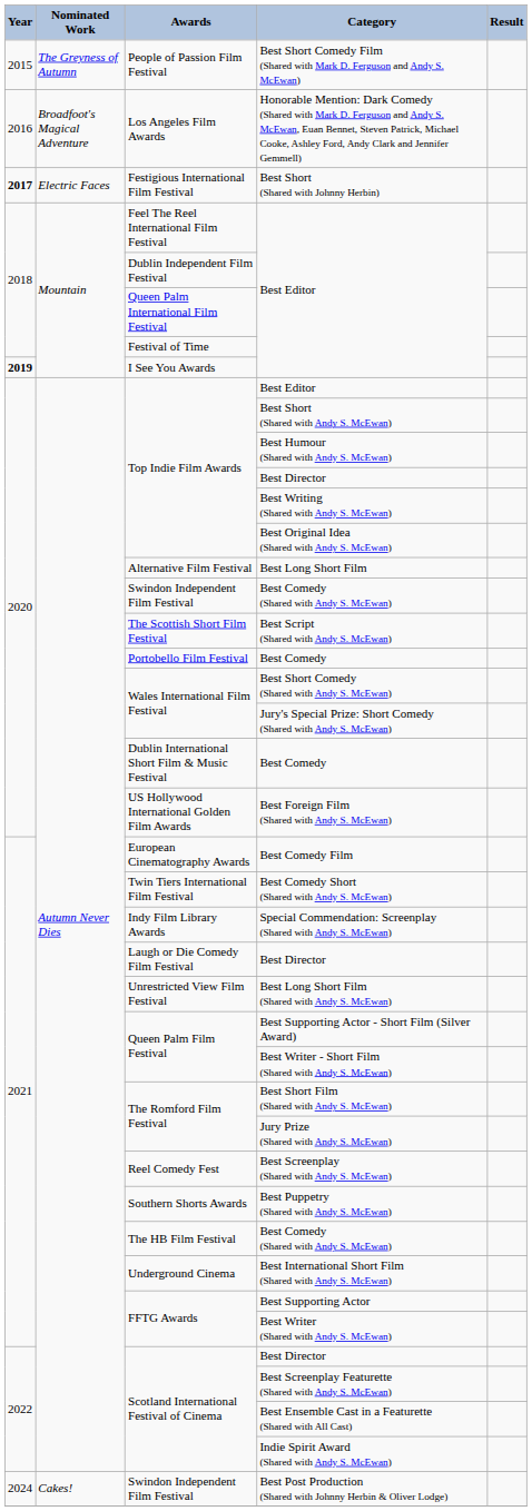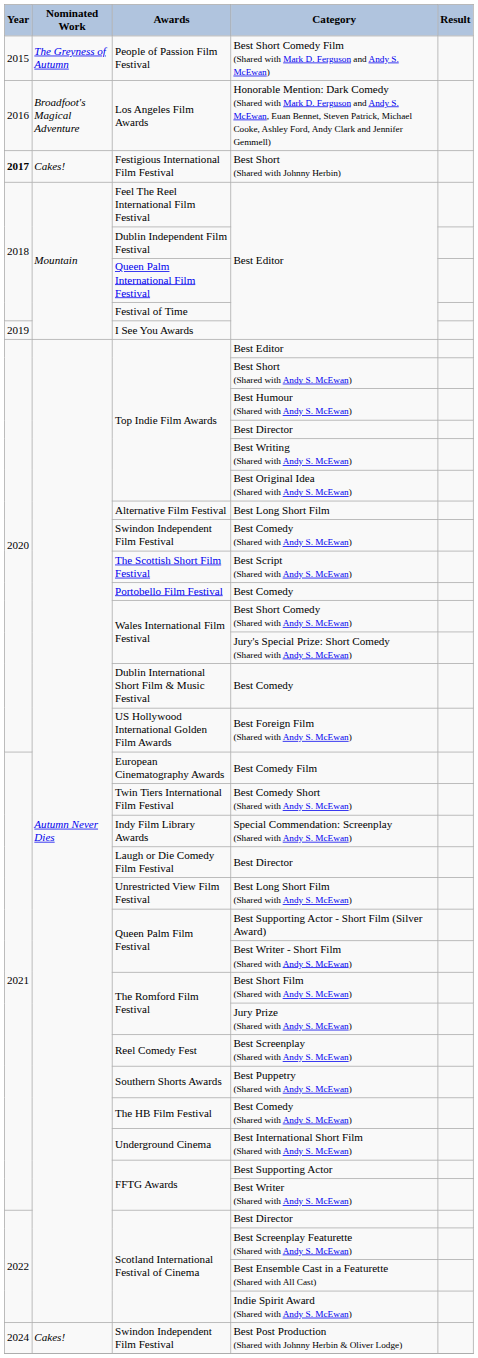Best Short (Shared with Johnny Herbin) | Nominated Work: Electric Faces -> Cakes!
I See You Awards / Best Editor | Year: bold -> normal
